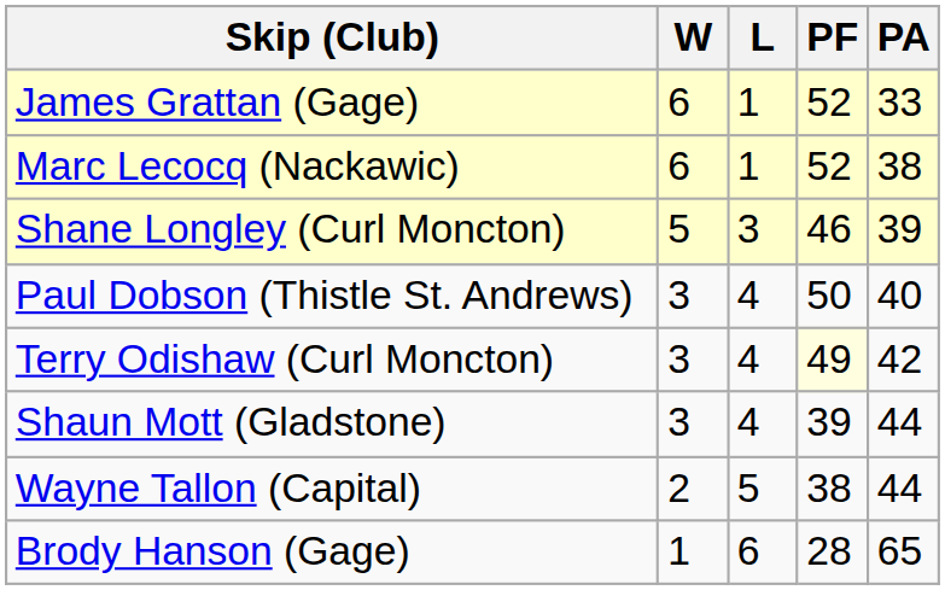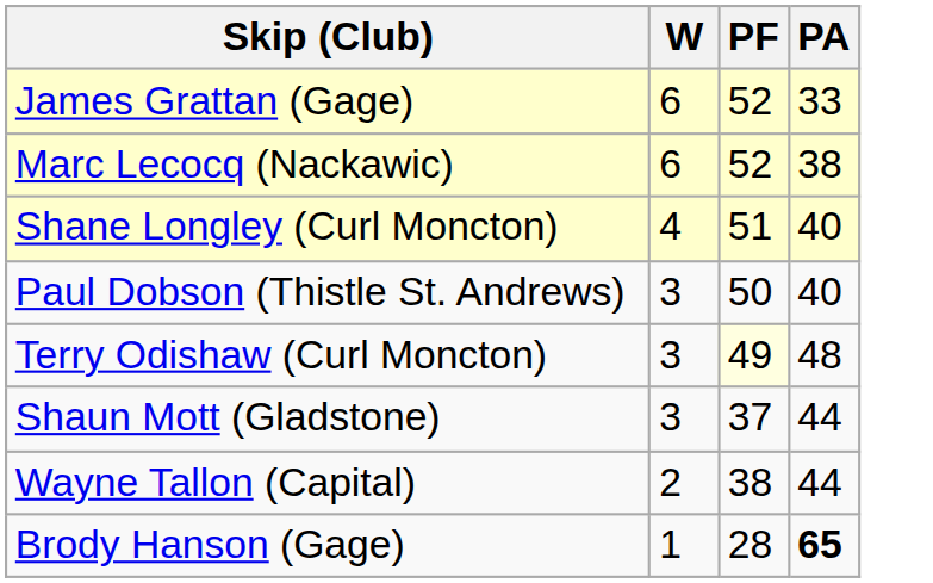- column: L | 1 | 1 | 3 | 4 | 4 | 4 | 5 | 6
Shane Longley (Curl Moncton) | W: 5 -> 4
Shane Longley (Curl Moncton) | PF: 46 -> 51
Shane Longley (Curl Moncton) | PA: 39 -> 40
Terry Odishaw (Curl Moncton) | PA: 42 -> 48
Shaun Mott (Gladstone) | PF: 39 -> 37
Brody Hanson (Gage) | PA: normal -> bold
